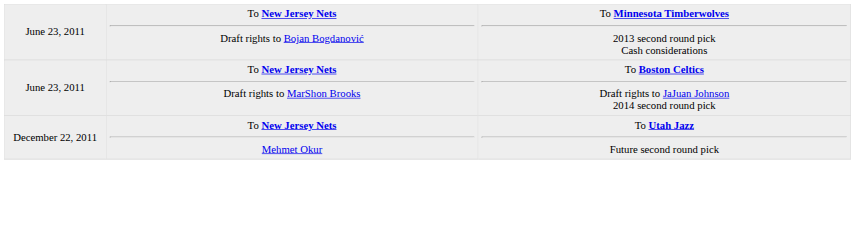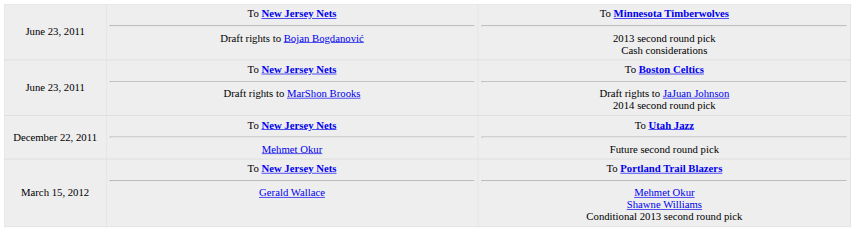+ row: March 15, 2012 | To New Jersey Nets Gerald Wallace | To Portland Trail Blazers Mehmet Okur Shawne Williams Conditional 2013 second round pick
